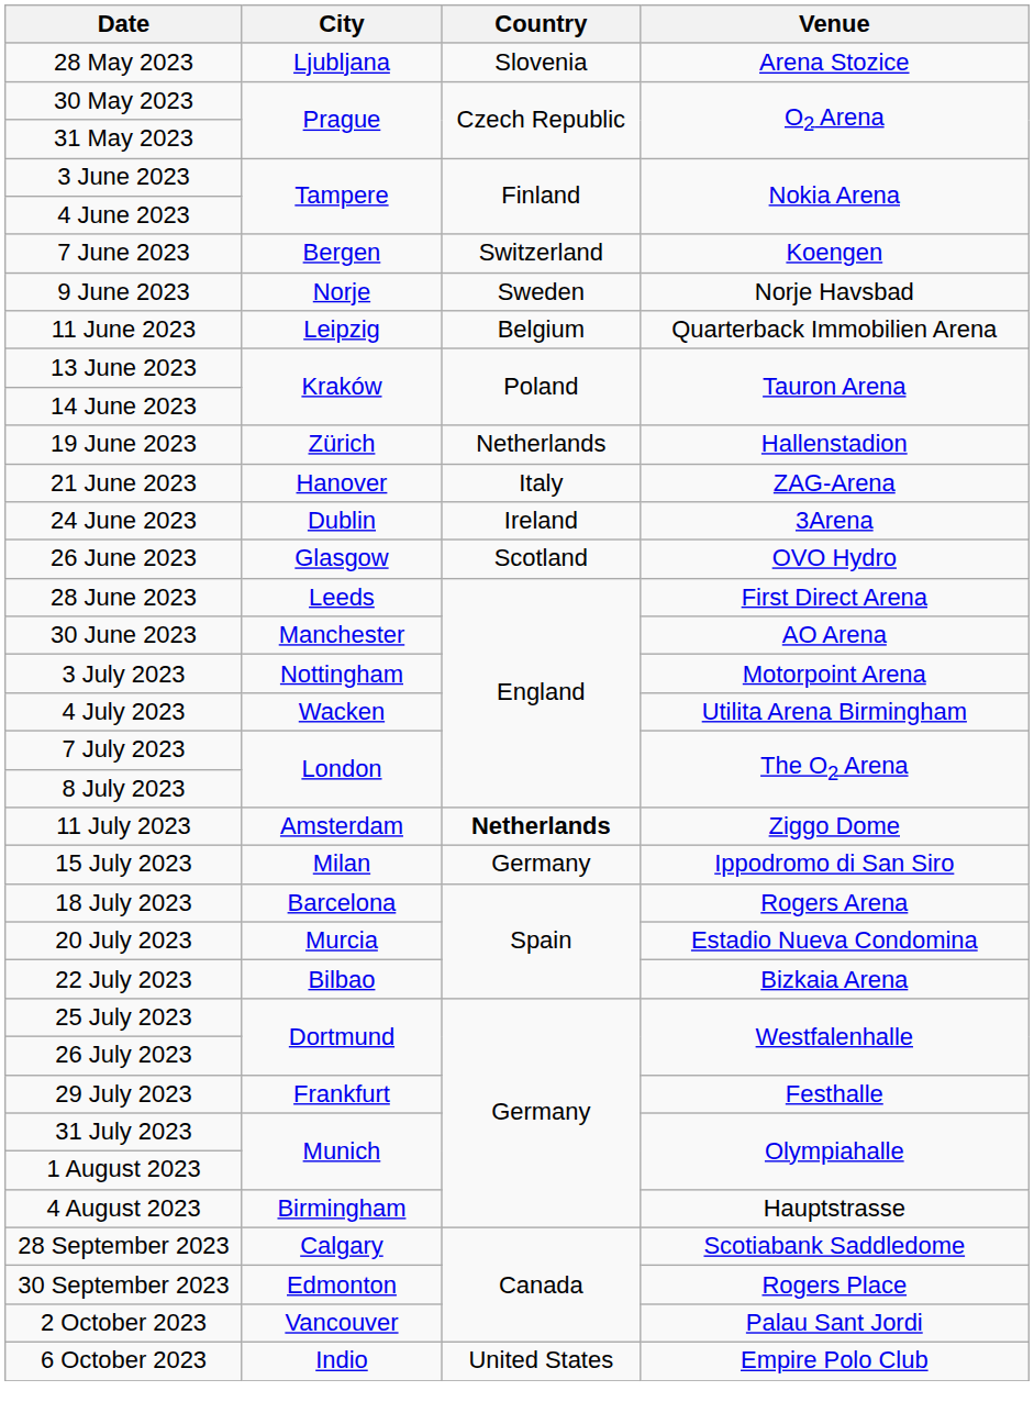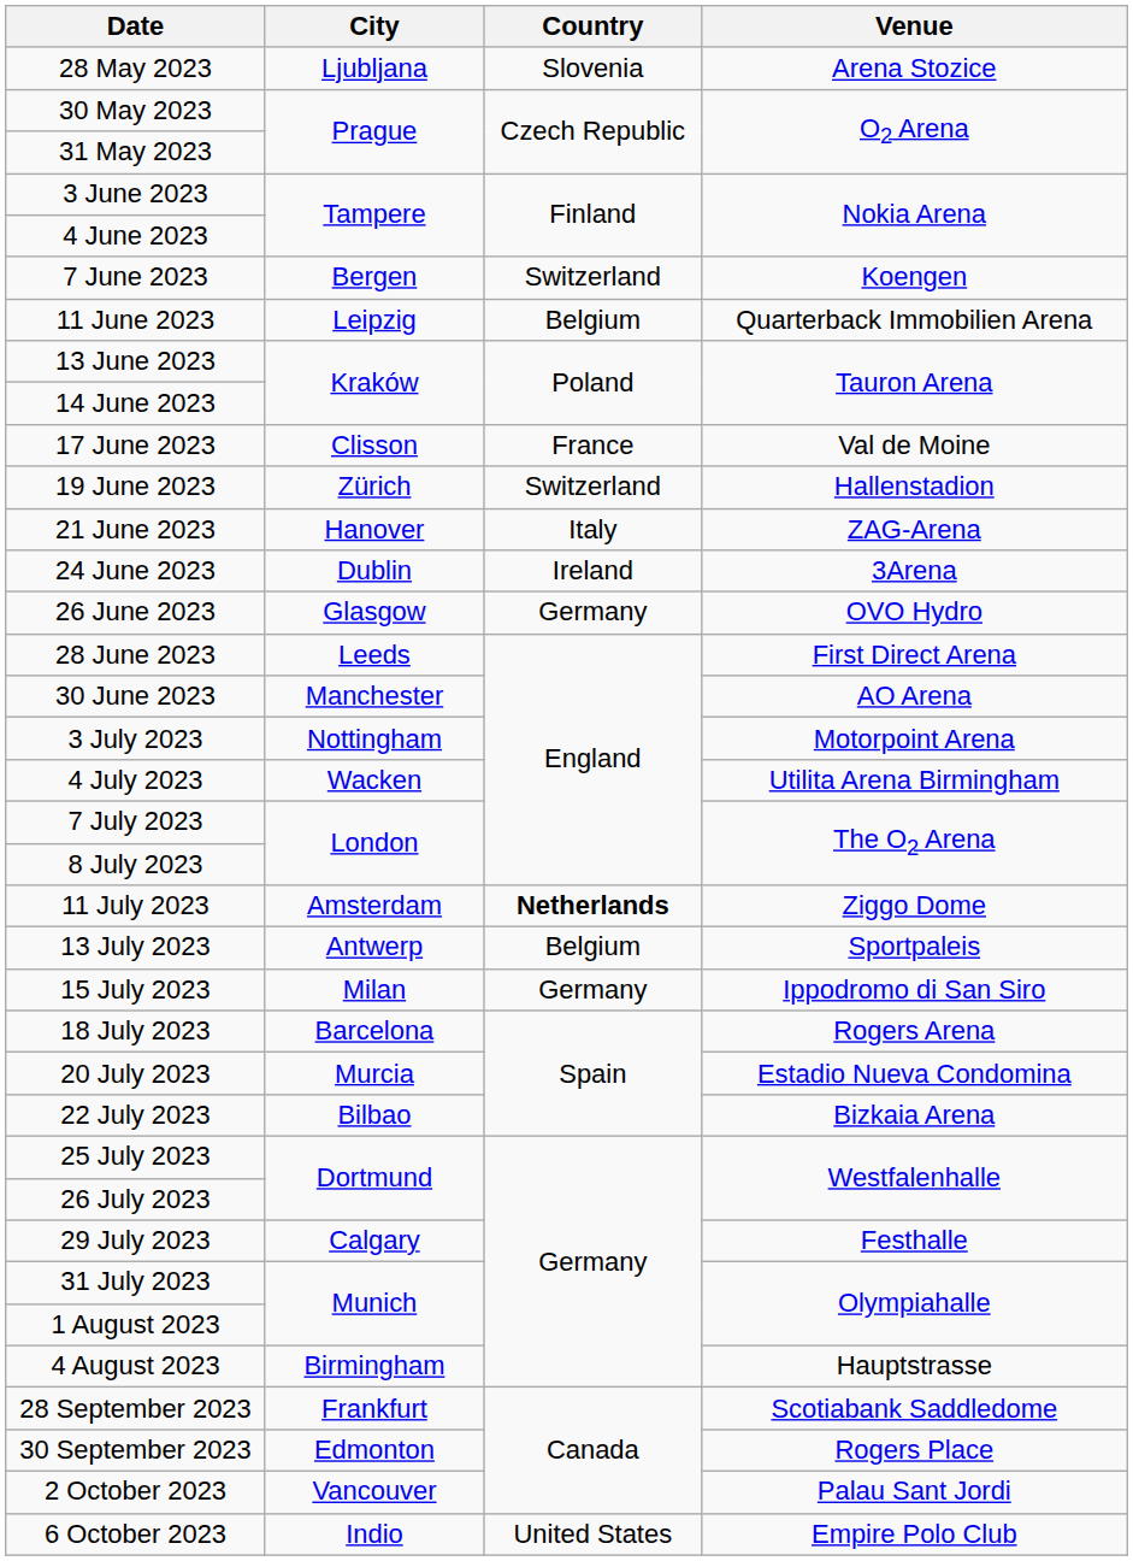- row: 9 June 2023 | Norje | Sweden | Norje Havsbad
+ row: 17 June 2023 | Clisson | France | Val de Moine
19 June 2023 | Country: Netherlands -> Switzerland
26 June 2023 | Country: Scotland -> Germany
+ row: 13 July 2023 | Antwerp | Belgium | Sportpaleis
29 July 2023 | City: Frankfurt -> Calgary
28 September 2023 | City: Calgary -> Frankfurt
